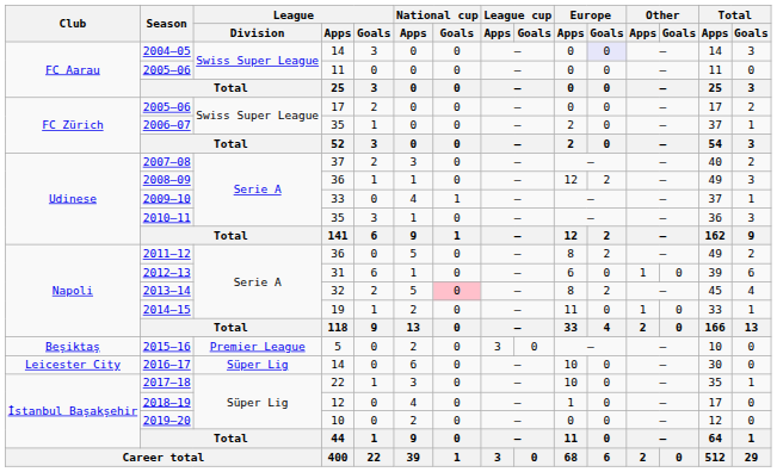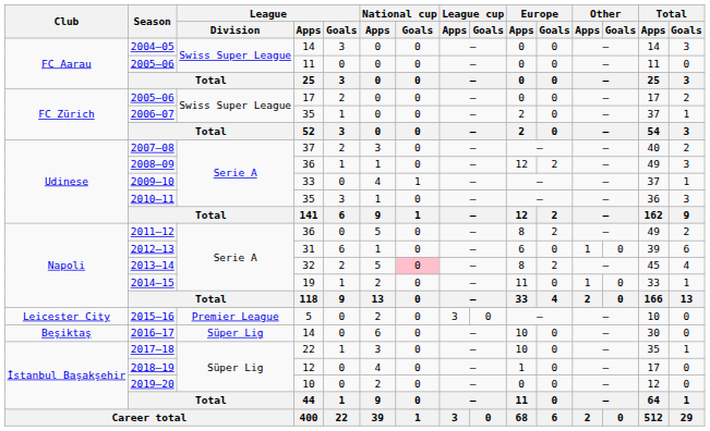2004–05 | Europe / Goals: lavender background -> no background
2015–16 | Club: Beşiktaş -> Leicester City
2016–17 | Club: Leicester City -> Beşiktaş
